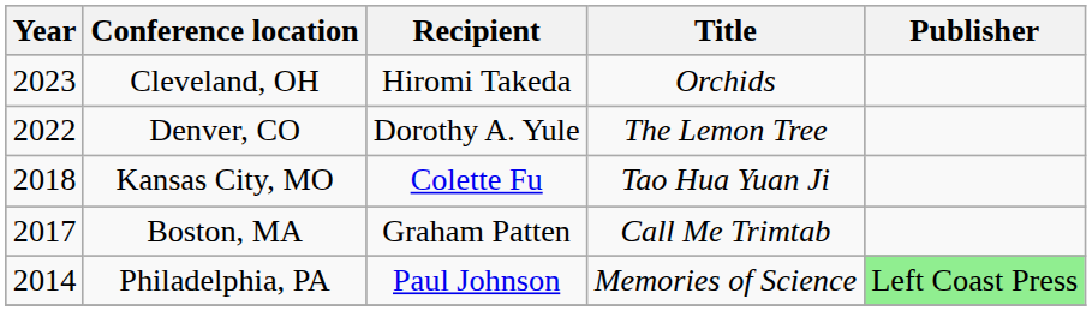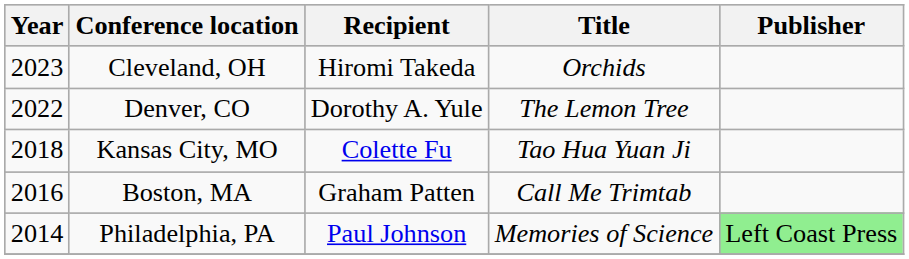Boston, MA | Year: 2017 -> 2016
